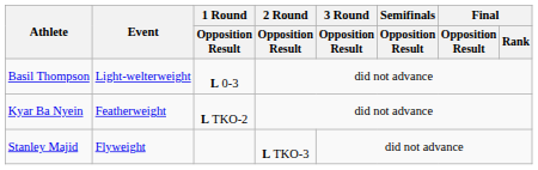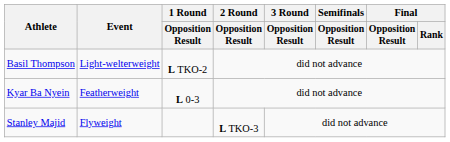Basil Thompson | 1 Round / Opposition Result: L 0-3 -> L TKO-2
Kyar Ba Nyein | 1 Round / Opposition Result: L TKO-2 -> L 0-3
